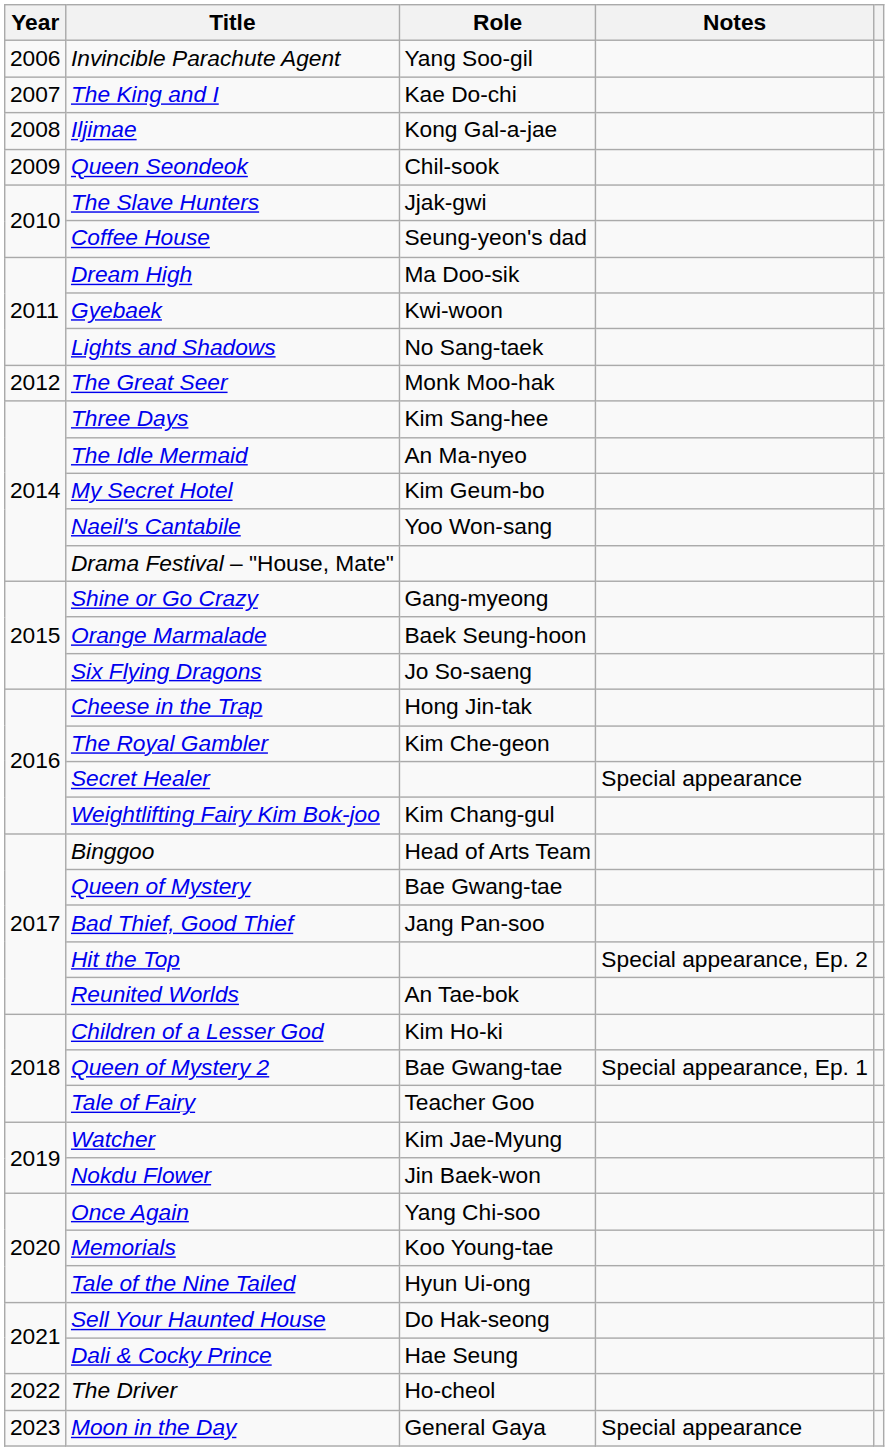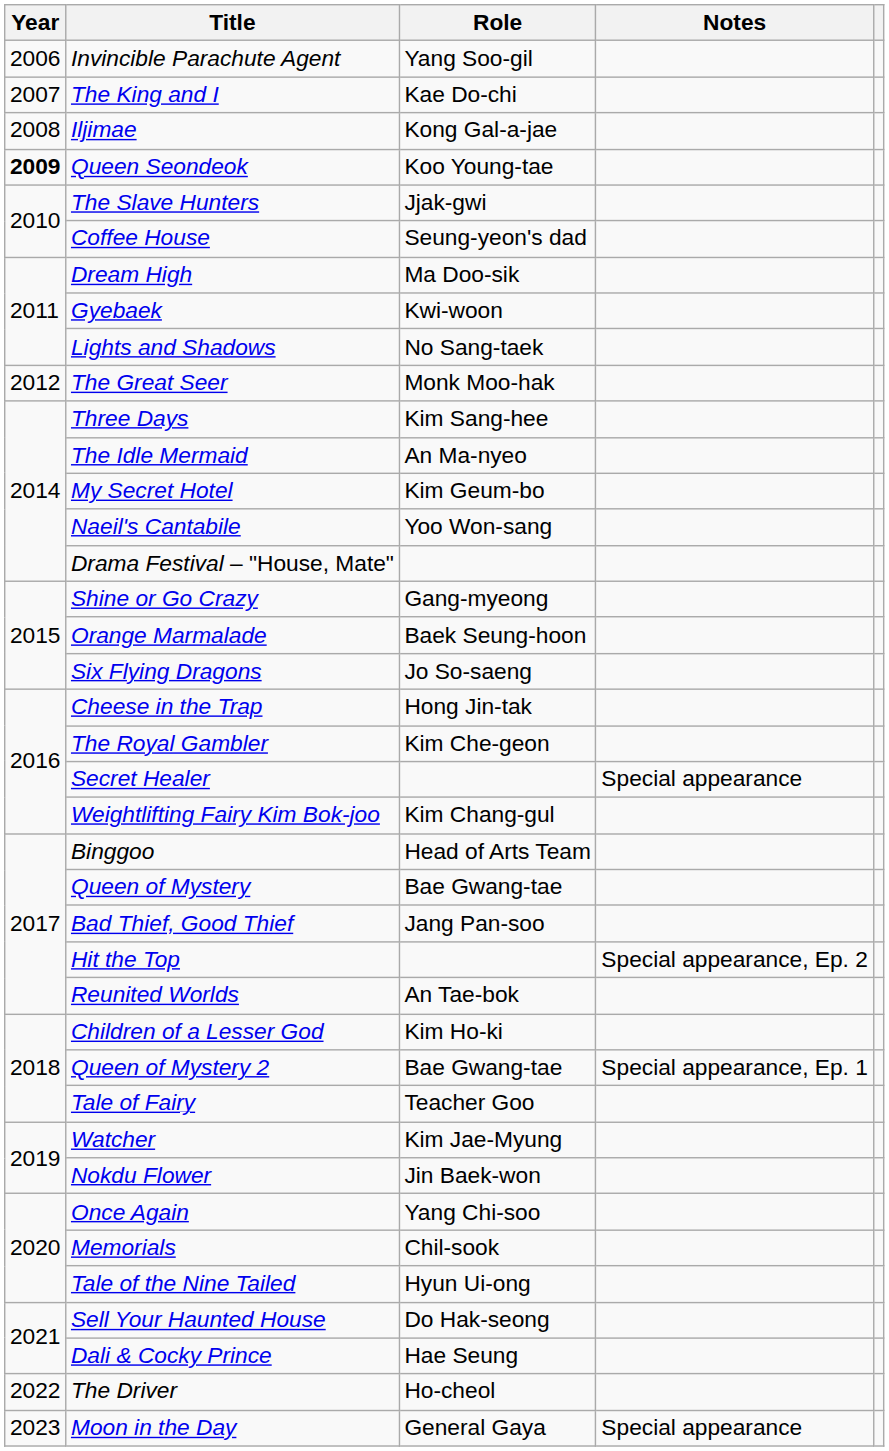Queen Seondeok | Year: normal -> bold
Queen Seondeok | Role: Chil-sook -> Koo Young-tae
Memorials | Role: Koo Young-tae -> Chil-sook
